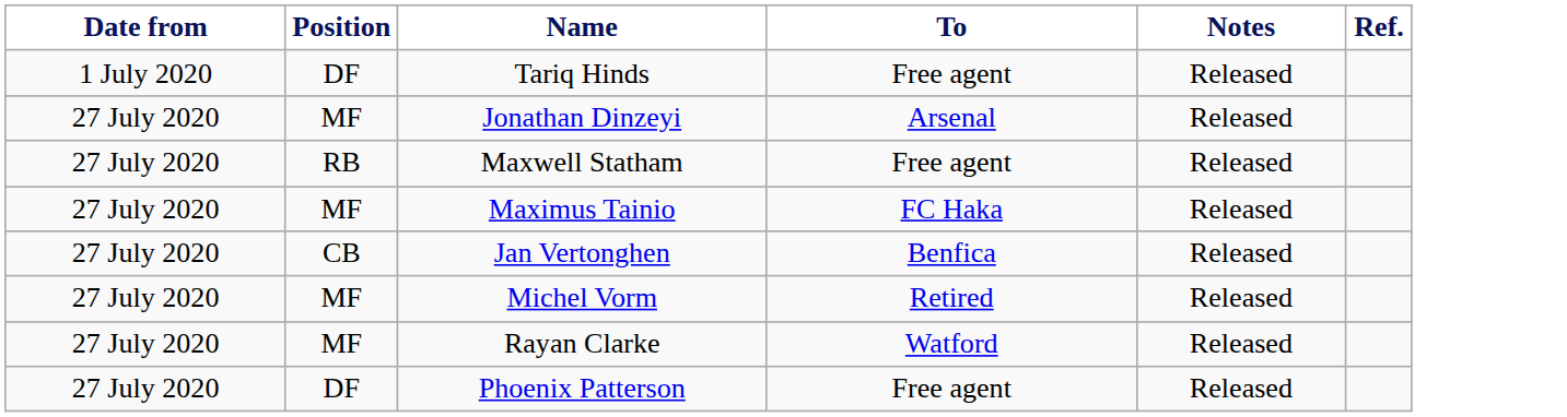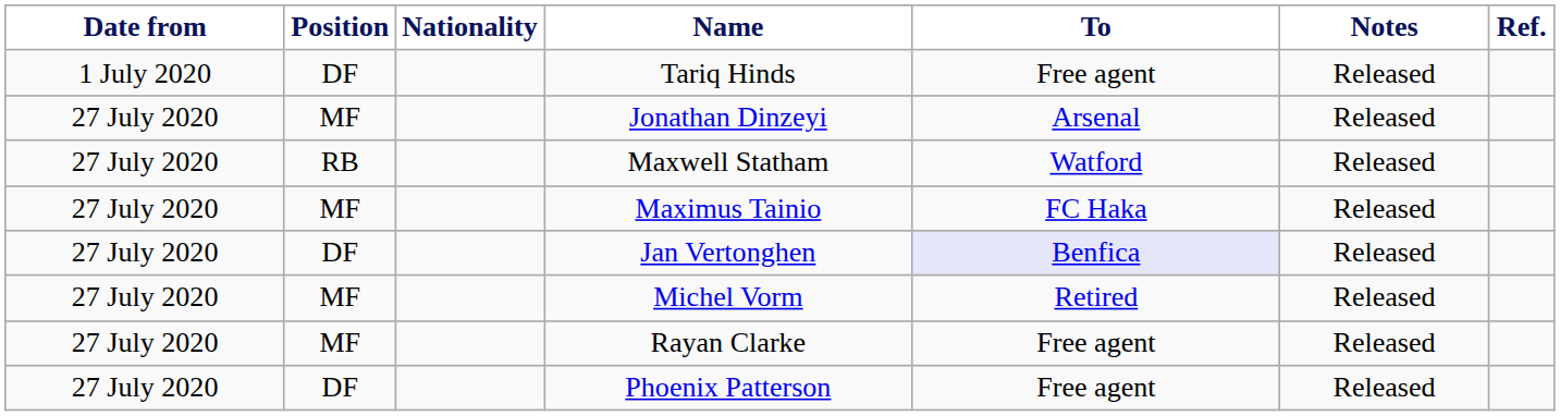+ column: Nationality
Maxwell Statham | To: Free agent -> Watford
Jan Vertonghen | Position: CB -> DF
Jan Vertonghen | To: no background -> lavender background
Rayan Clarke | To: Watford -> Free agent
